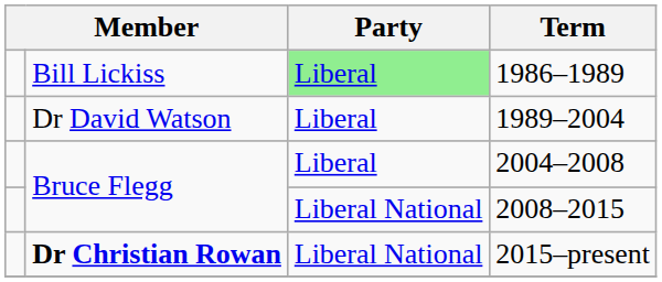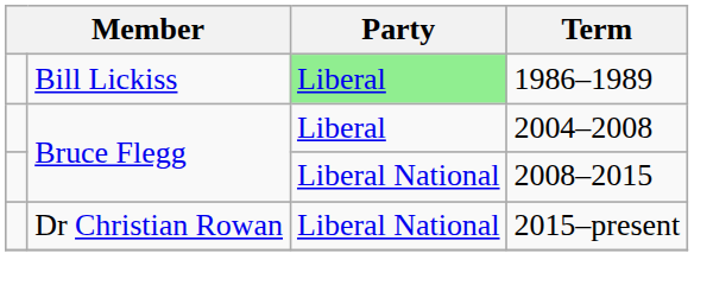- row: Dr David Watson | Liberal | 1989–2004
2015–present | column 2: bold -> normal
